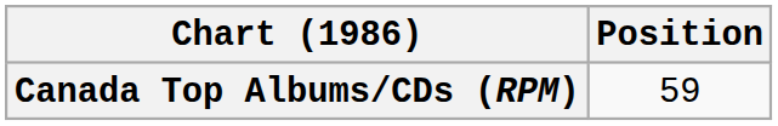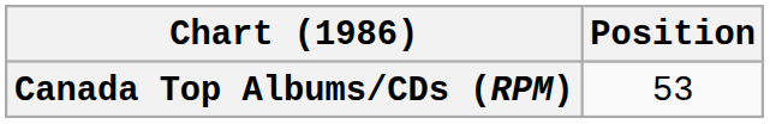Canada Top Albums/CDs (RPM) | Position: 59 -> 53
